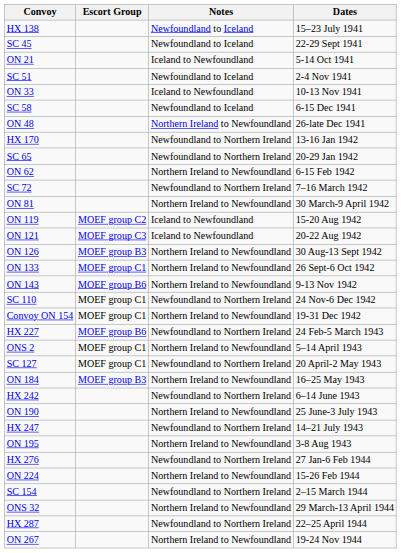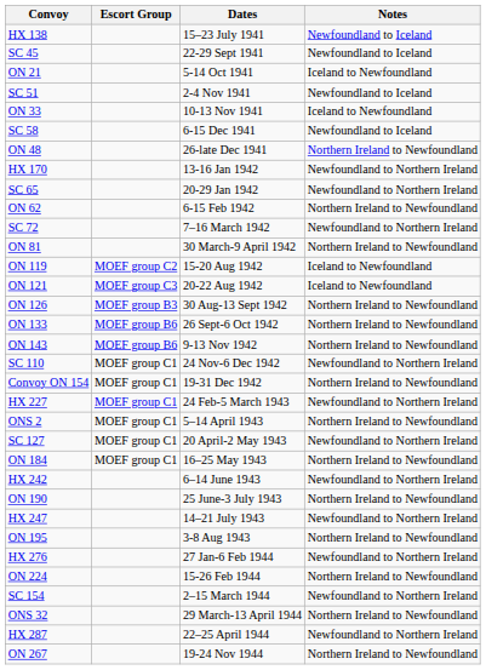columns swapped: Dates <-> Notes
ON 133 | Escort Group: MOEF group C1 -> MOEF group B6
HX 227 | Escort Group: MOEF group B6 -> MOEF group C1
ON 184 | Escort Group: MOEF group B3 -> MOEF group C1
